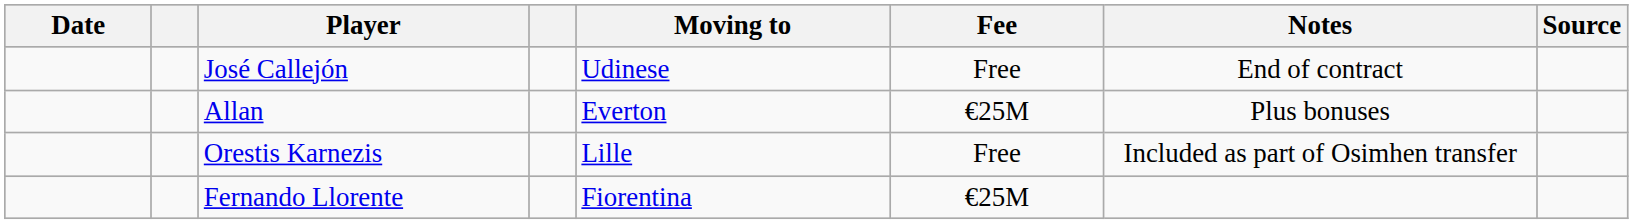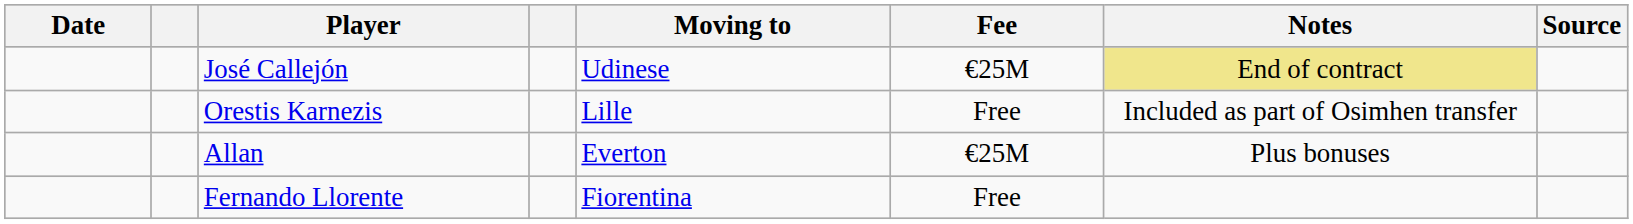José Callejón | Fee: Free -> €25M
José Callejón | Notes: no background -> khaki background
rows swapped: Orestis Karnezis <-> Allan
Fernando Llorente | Fee: €25M -> Free
